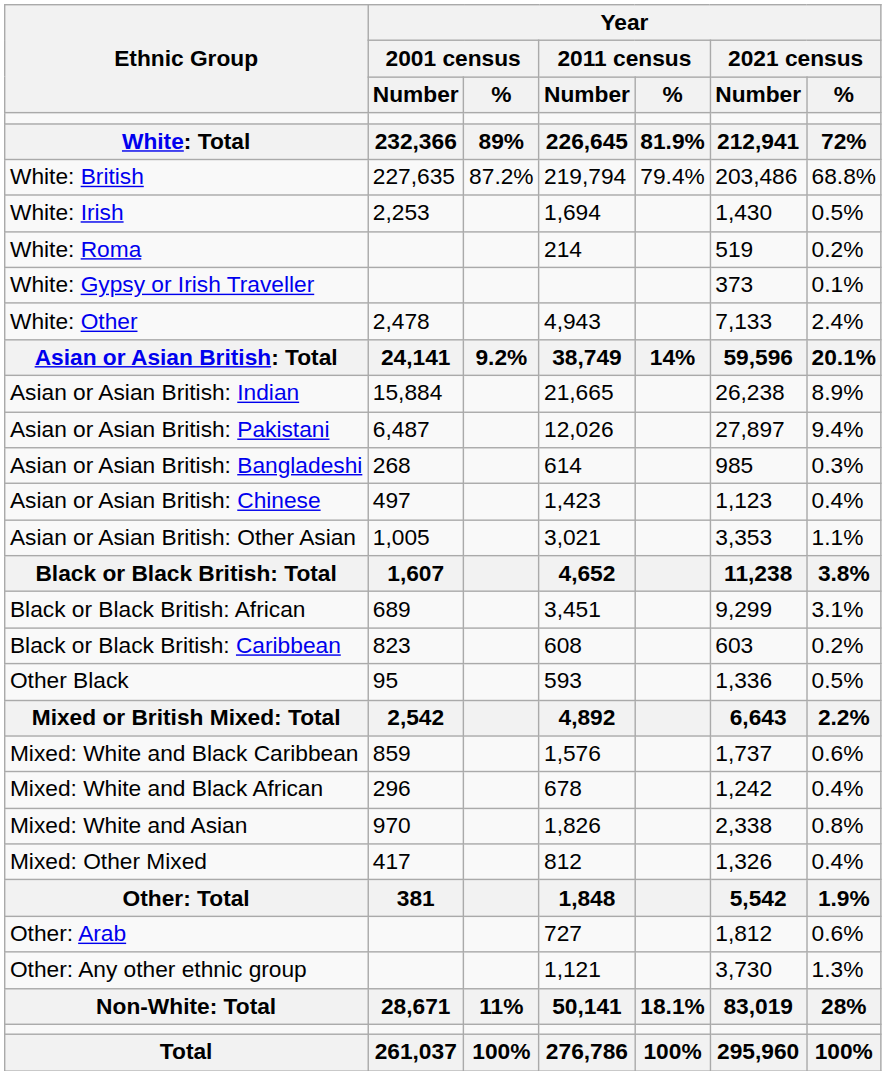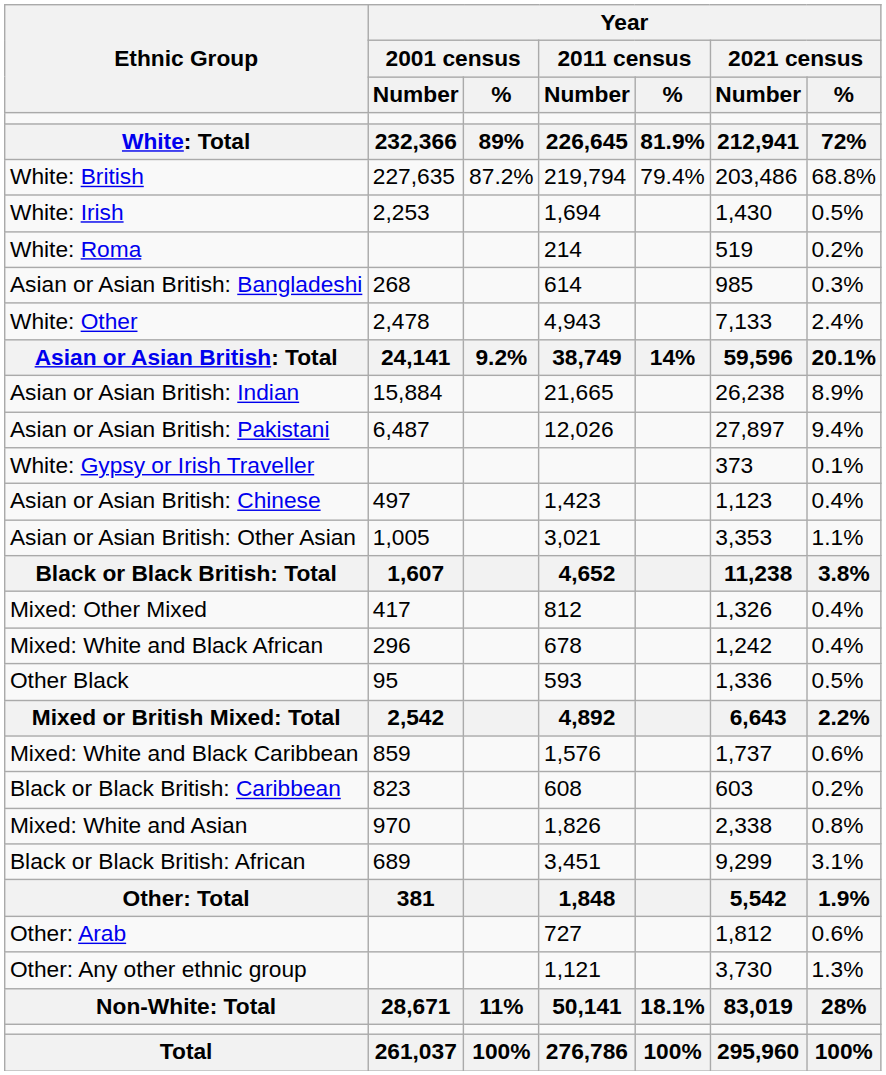rows swapped: White: Gypsy or Irish Traveller <-> Asian or Asian British: Bangladeshi
rows swapped: Black or Black British: African <-> Mixed: Other Mixed
rows swapped: Black or Black British: Caribbean <-> Mixed: White and Black African
